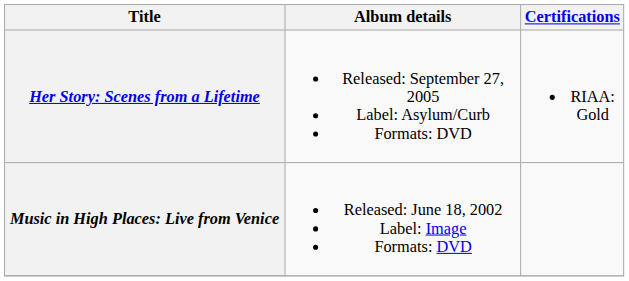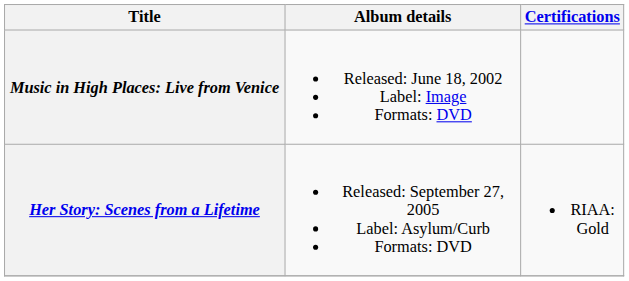rows swapped: Music in High Places: Live from Venice <-> Her Story: Scenes from a Lifetime
